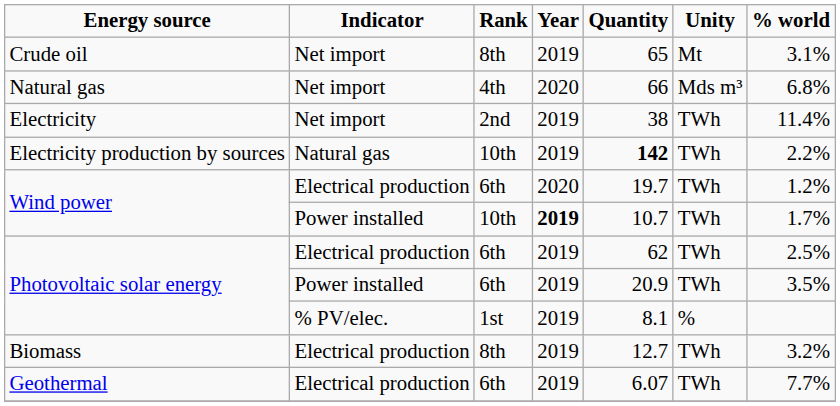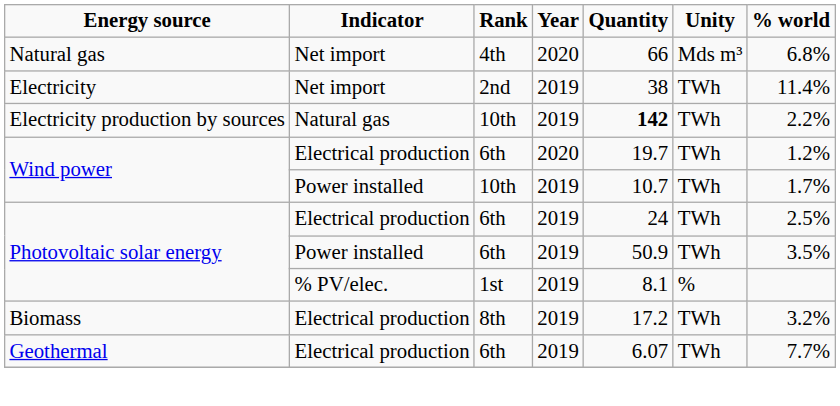- row: Crude oil | Net import | 8th | 2019 | 65 | Mt | 3.1%
Wind power / Power installed | Year: bold -> normal
Photovoltaic solar energy / Electrical production | Quantity: 62 -> 24
Photovoltaic solar energy / Power installed | Quantity: 20.9 -> 50.9
Biomass | Quantity: 12.7 -> 17.2
